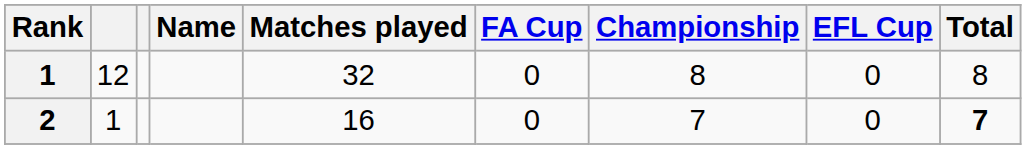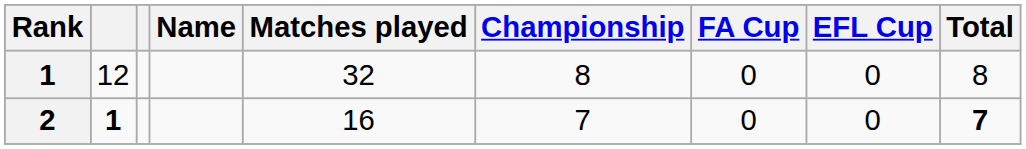columns swapped: Championship <-> FA Cup
2 | column 2: normal -> bold
